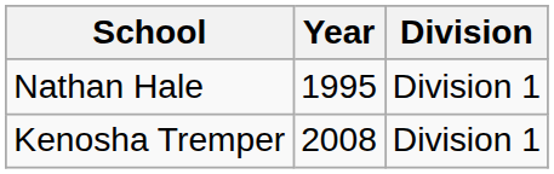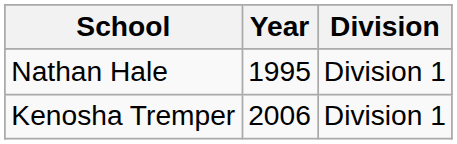Kenosha Tremper | Year: 2008 -> 2006
